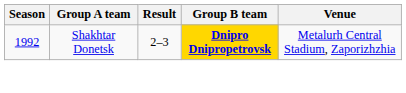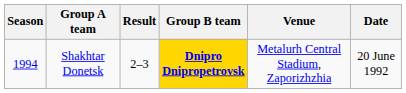+ column: Date | 20 June 1992
Shakhtar Donetsk | Season: 1992 -> 1994
